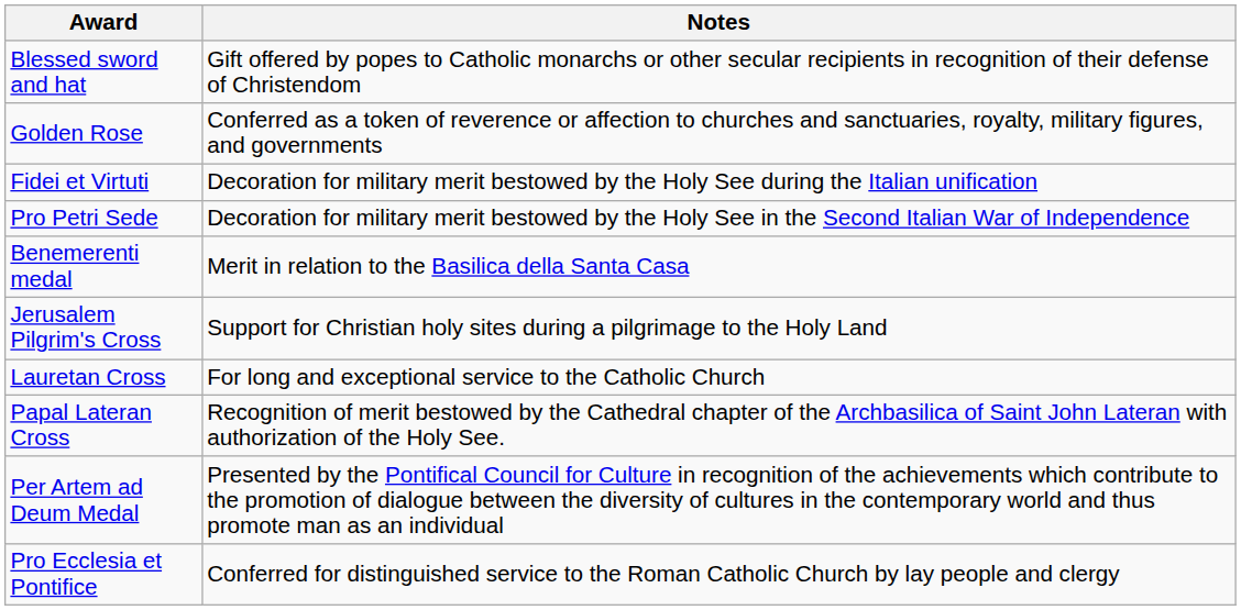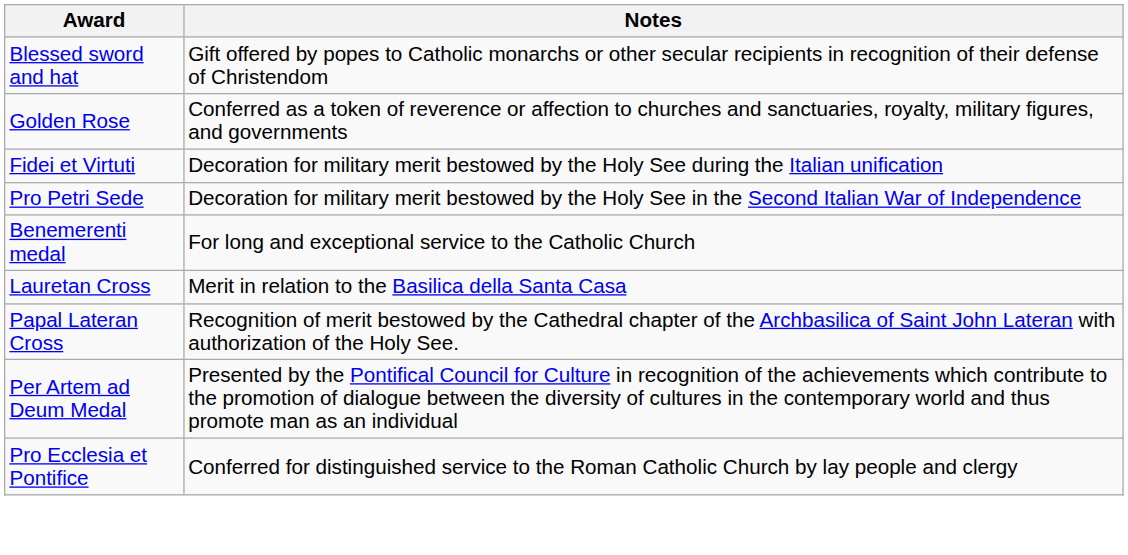Benemerenti medal | Notes: Merit in relation to the Basilica della Santa Casa -> For long and exceptional service to the Catholic Church
- row: Jerusalem Pilgrim's Cross | Support for Christian holy sites during a pilgrimage to the Holy Land
Lauretan Cross | Notes: For long and exceptional service to the Catholic Church -> Merit in relation to the Basilica della Santa Casa
